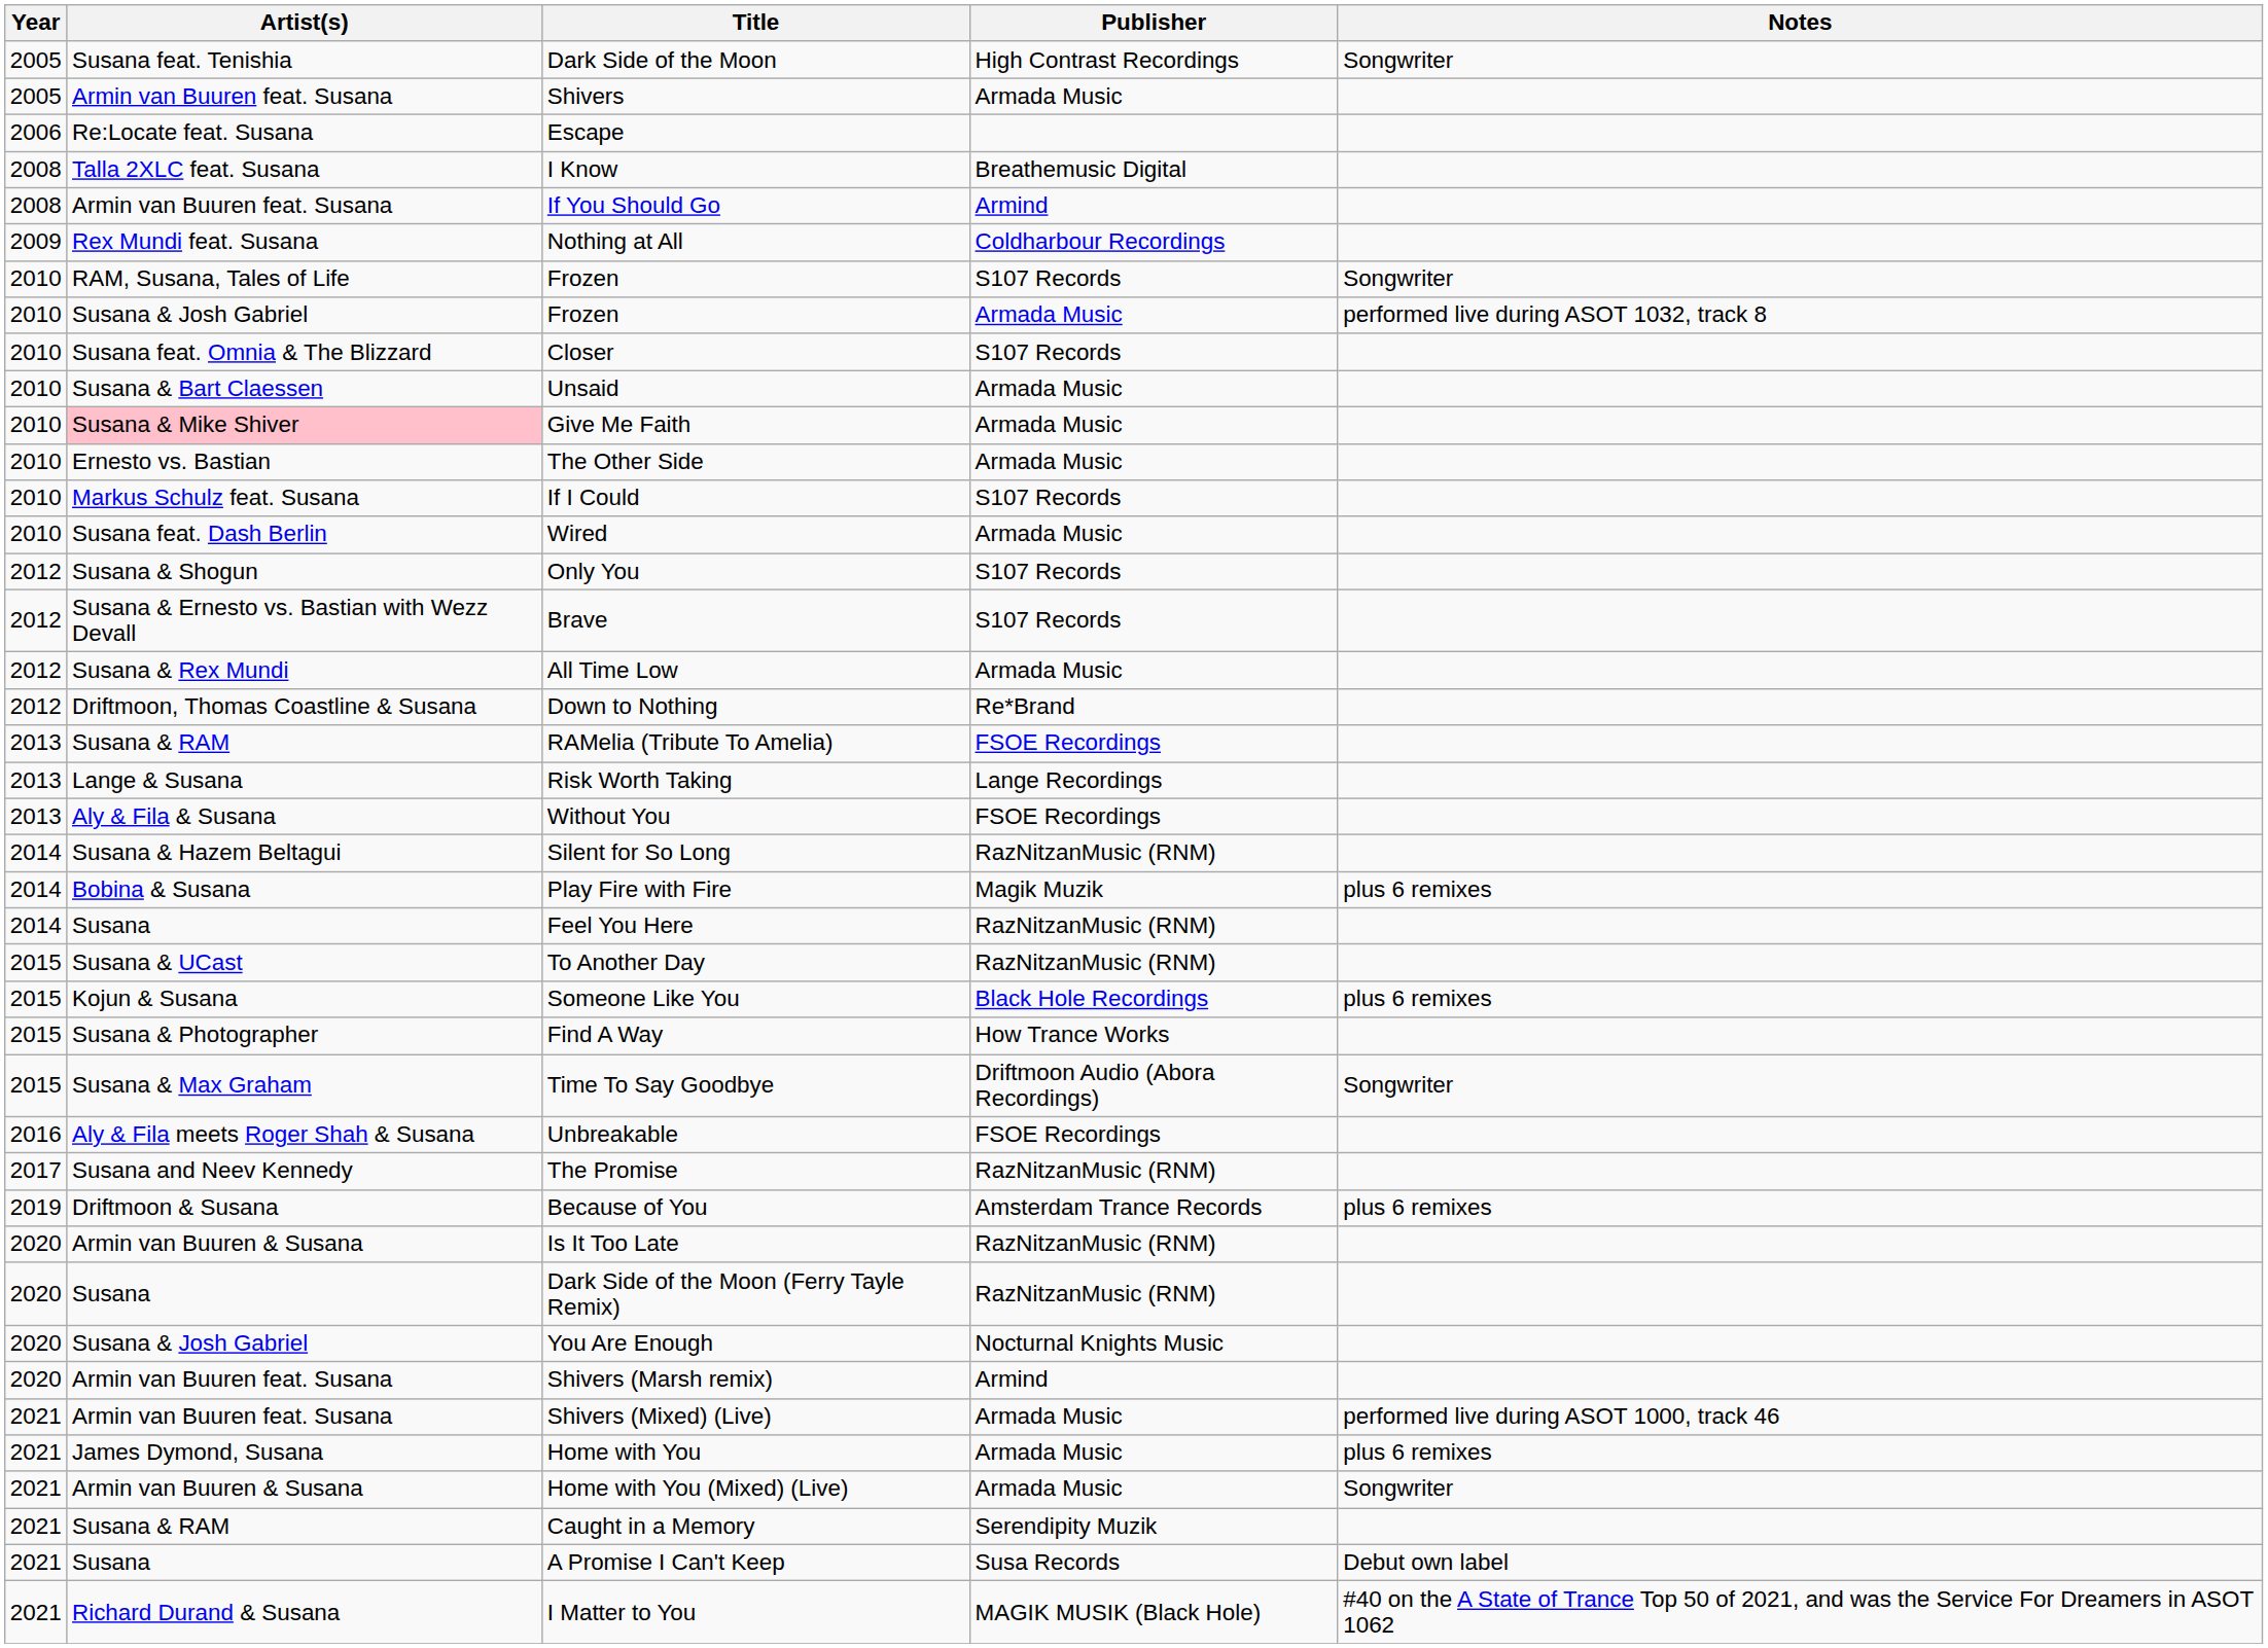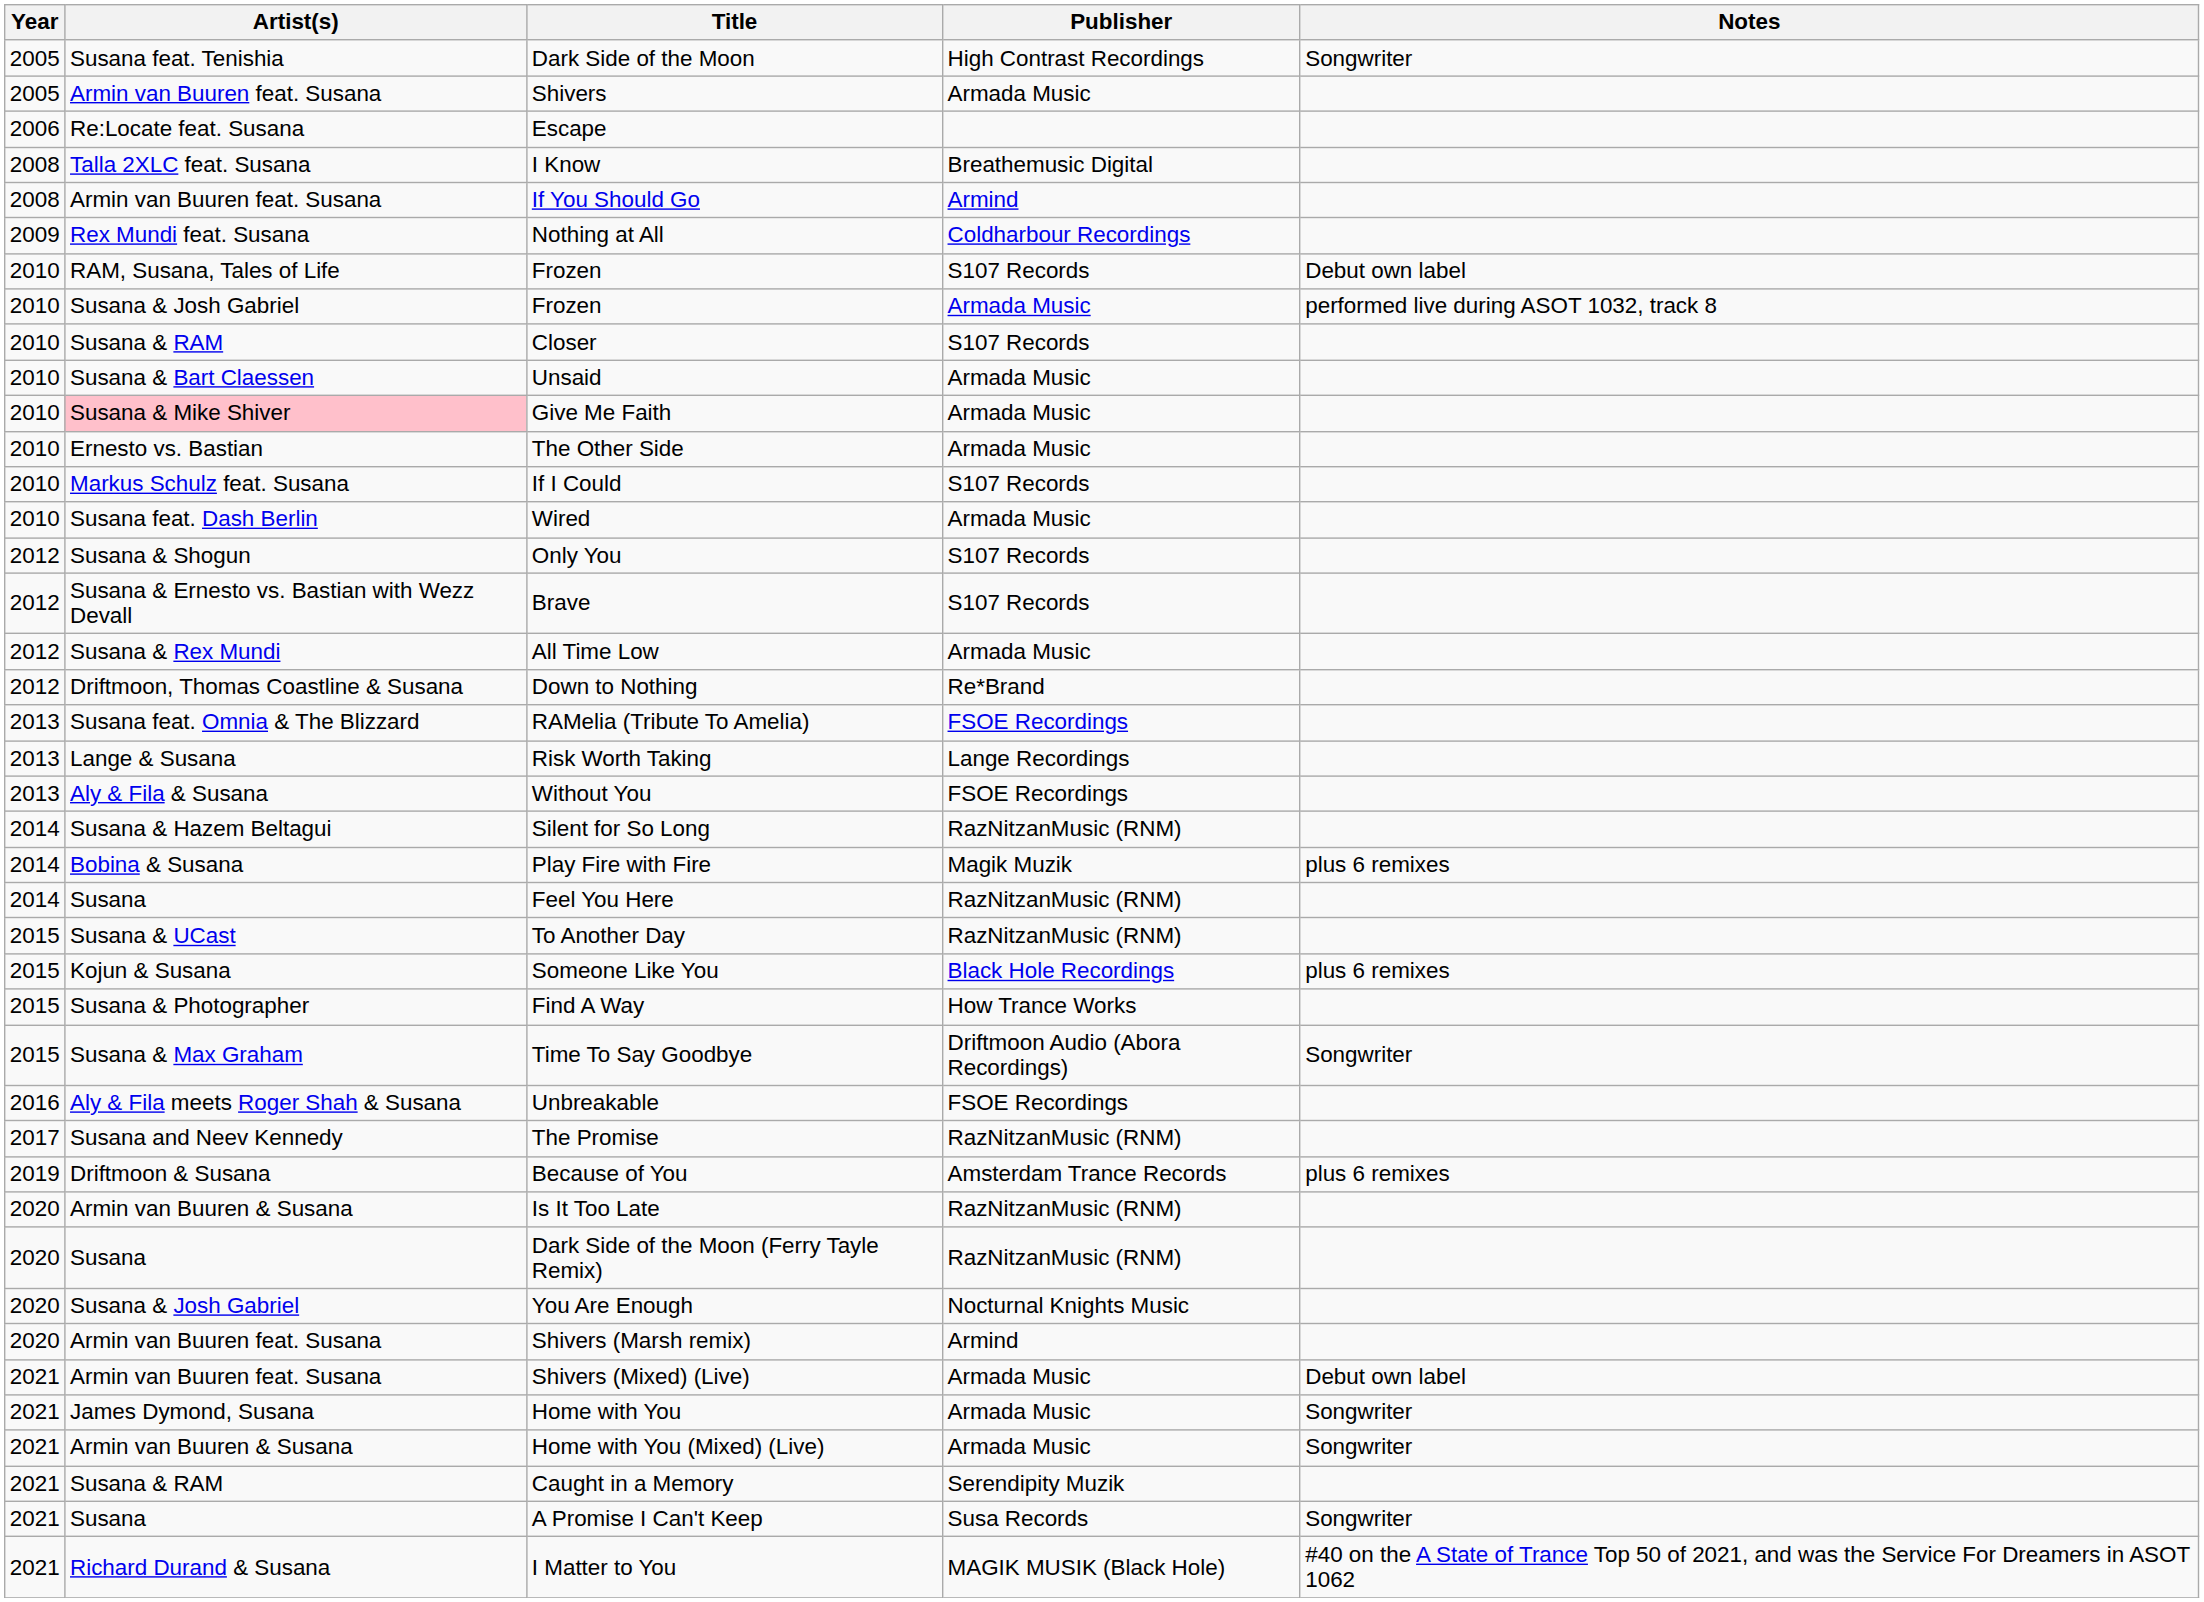Frozen / S107 Records | Notes: Songwriter -> Debut own label
Closer | Artist(s): Susana feat. Omnia & The Blizzard -> Susana & RAM
RAMelia (Tribute To Amelia) | Artist(s): Susana & RAM -> Susana feat. Omnia & The Blizzard
Shivers (Mixed) (Live) | Notes: performed live during ASOT 1000, track 46 -> Debut own label
Home with You | Notes: plus 6 remixes -> Songwriter
A Promise I Can't Keep | Notes: Debut own label -> Songwriter
